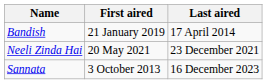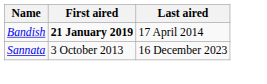Bandish | First aired: normal -> bold
- row: Neeli Zinda Hai | 20 May 2021 | 23 December 2021
